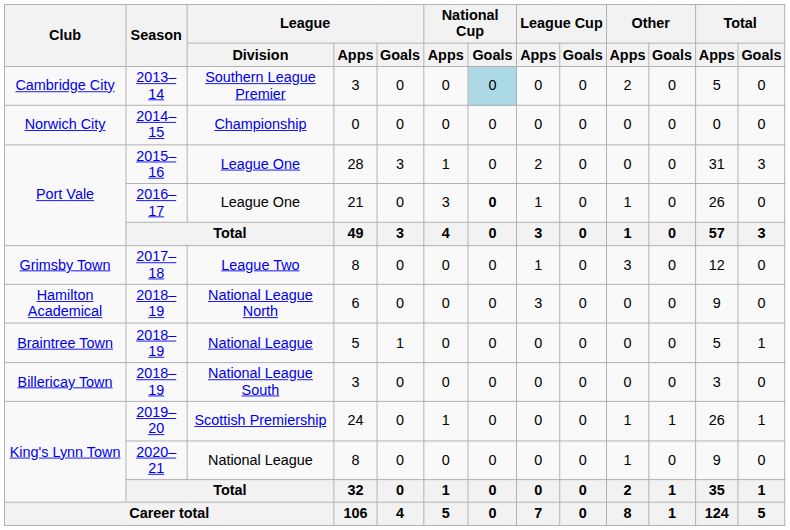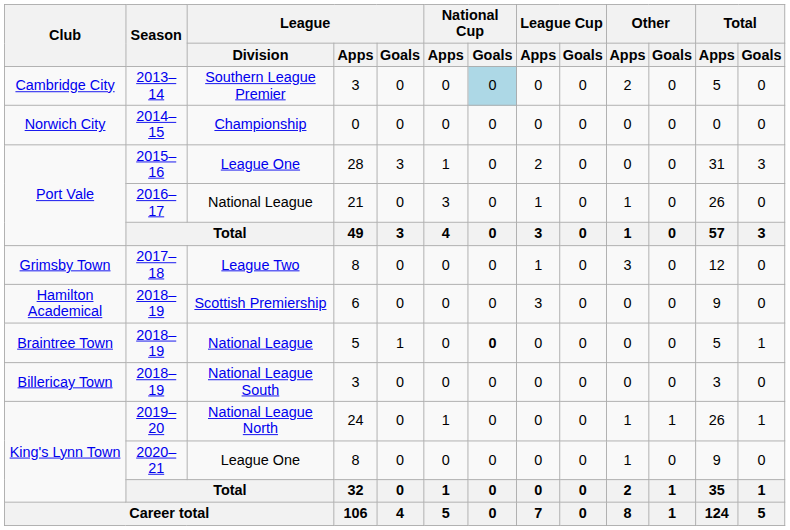Port Vale / 2016–17 | League / Division: League One -> National League
Port Vale / 2016–17 | National Cup / Goals: bold -> normal
Hamilton Academical | League / Division: National League North -> Scottish Premiership
Braintree Town | National Cup / Goals: normal -> bold
King's Lynn Town / 2019–20 | League / Division: Scottish Premiership -> National League North
King's Lynn Town / 2020–21 | League / Division: National League -> League One
